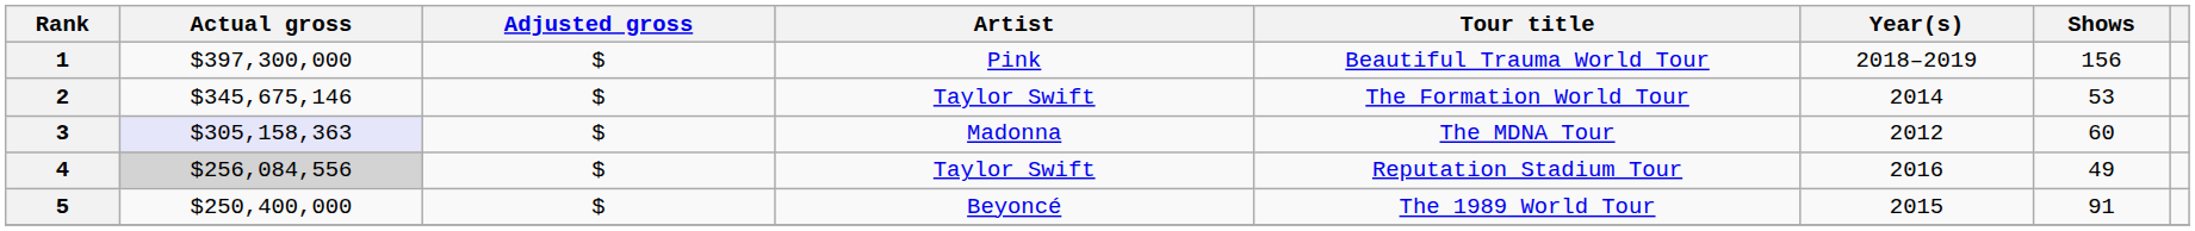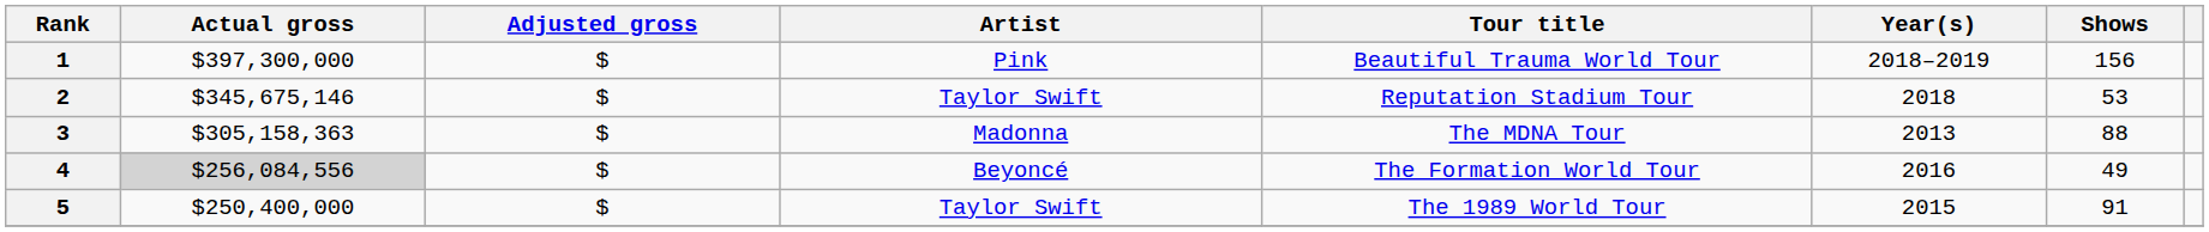2 | Tour title: The Formation World Tour -> Reputation Stadium Tour
2 | Year(s): 2014 -> 2018
3 | Actual gross: lavender background -> no background
3 | Year(s): 2012 -> 2013
3 | Shows: 60 -> 88
4 | Artist: Taylor Swift -> Beyoncé
4 | Tour title: Reputation Stadium Tour -> The Formation World Tour
5 | Artist: Beyoncé -> Taylor Swift
